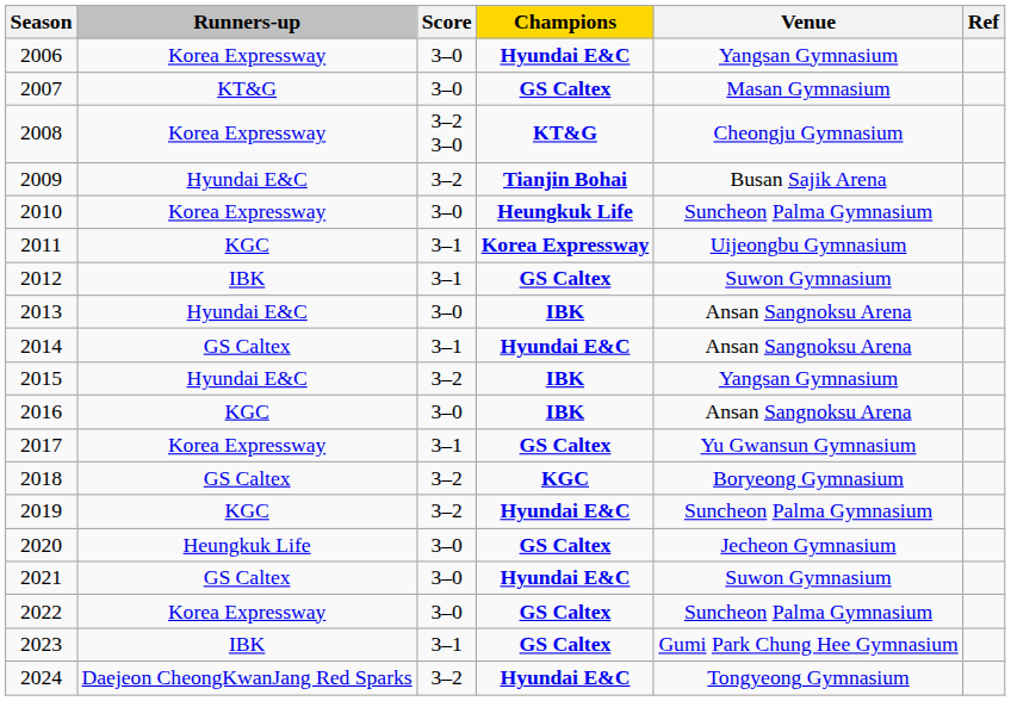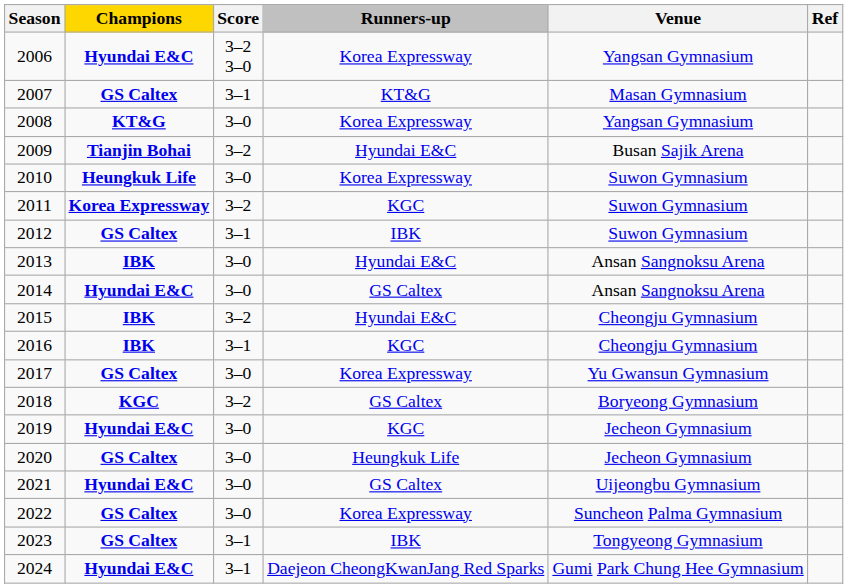columns swapped: Champions <-> Runners-up
2006 | Score: 3–0 -> 3–2 3–0
2007 | Score: 3–0 -> 3–1
2008 | Score: 3–2 3–0 -> 3–0
2008 | Venue: Cheongju Gymnasium -> Yangsan Gymnasium
2010 | Venue: Suncheon Palma Gymnasium -> Suwon Gymnasium
2011 | Score: 3–1 -> 3–2
2011 | Venue: Uijeongbu Gymnasium -> Suwon Gymnasium
2014 | Score: 3–1 -> 3–0
2015 | Venue: Yangsan Gymnasium -> Cheongju Gymnasium
2016 | Score: 3–0 -> 3–1
2016 | Venue: Ansan Sangnoksu Arena -> Cheongju Gymnasium
2017 | Score: 3–1 -> 3–0
2019 | Score: 3–2 -> 3–0
2019 | Venue: Suncheon Palma Gymnasium -> Jecheon Gymnasium
2021 | Venue: Suwon Gymnasium -> Uijeongbu Gymnasium
2023 | Venue: Gumi Park Chung Hee Gymnasium -> Tongyeong Gymnasium
2024 | Score: 3–2 -> 3–1
2024 | Venue: Tongyeong Gymnasium -> Gumi Park Chung Hee Gymnasium
